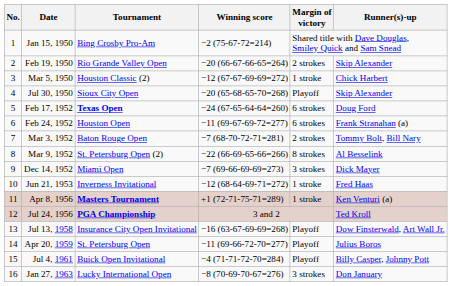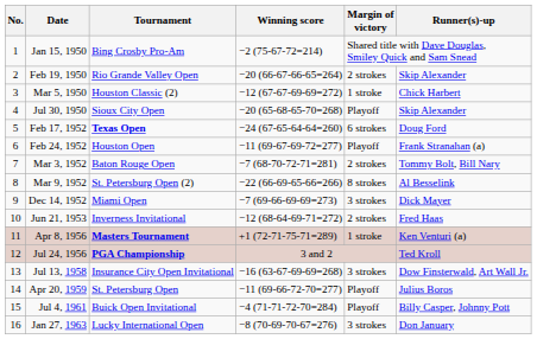Feb 24, 1952 | Margin of victory: 6 strokes -> Playoff
Jun 21, 1953 | Margin of victory: 1 stroke -> 2 strokes
Jul 13, 1958 | Margin of victory: Playoff -> 3 strokes
